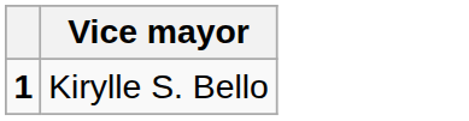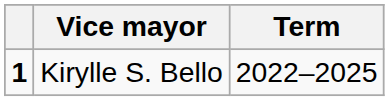+ column: Term | 2022–2025
